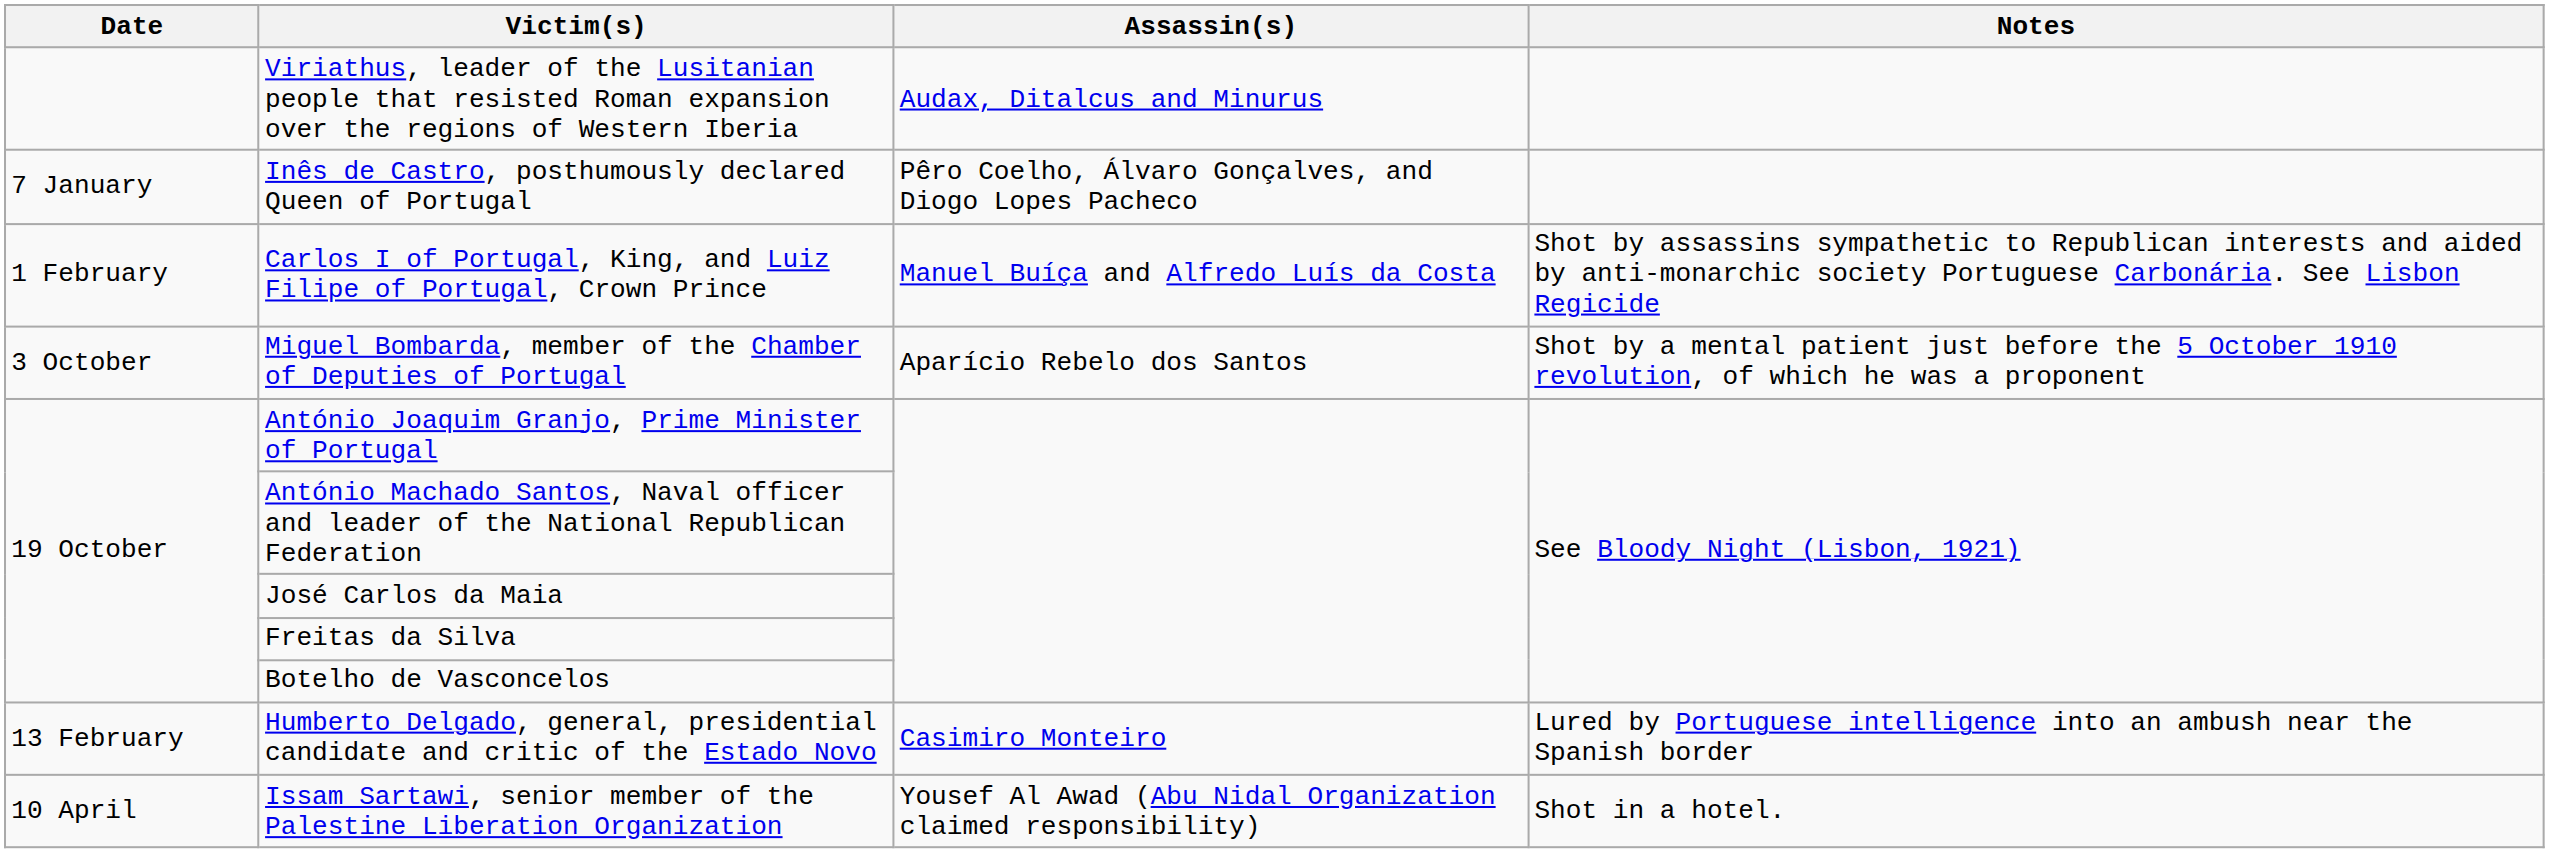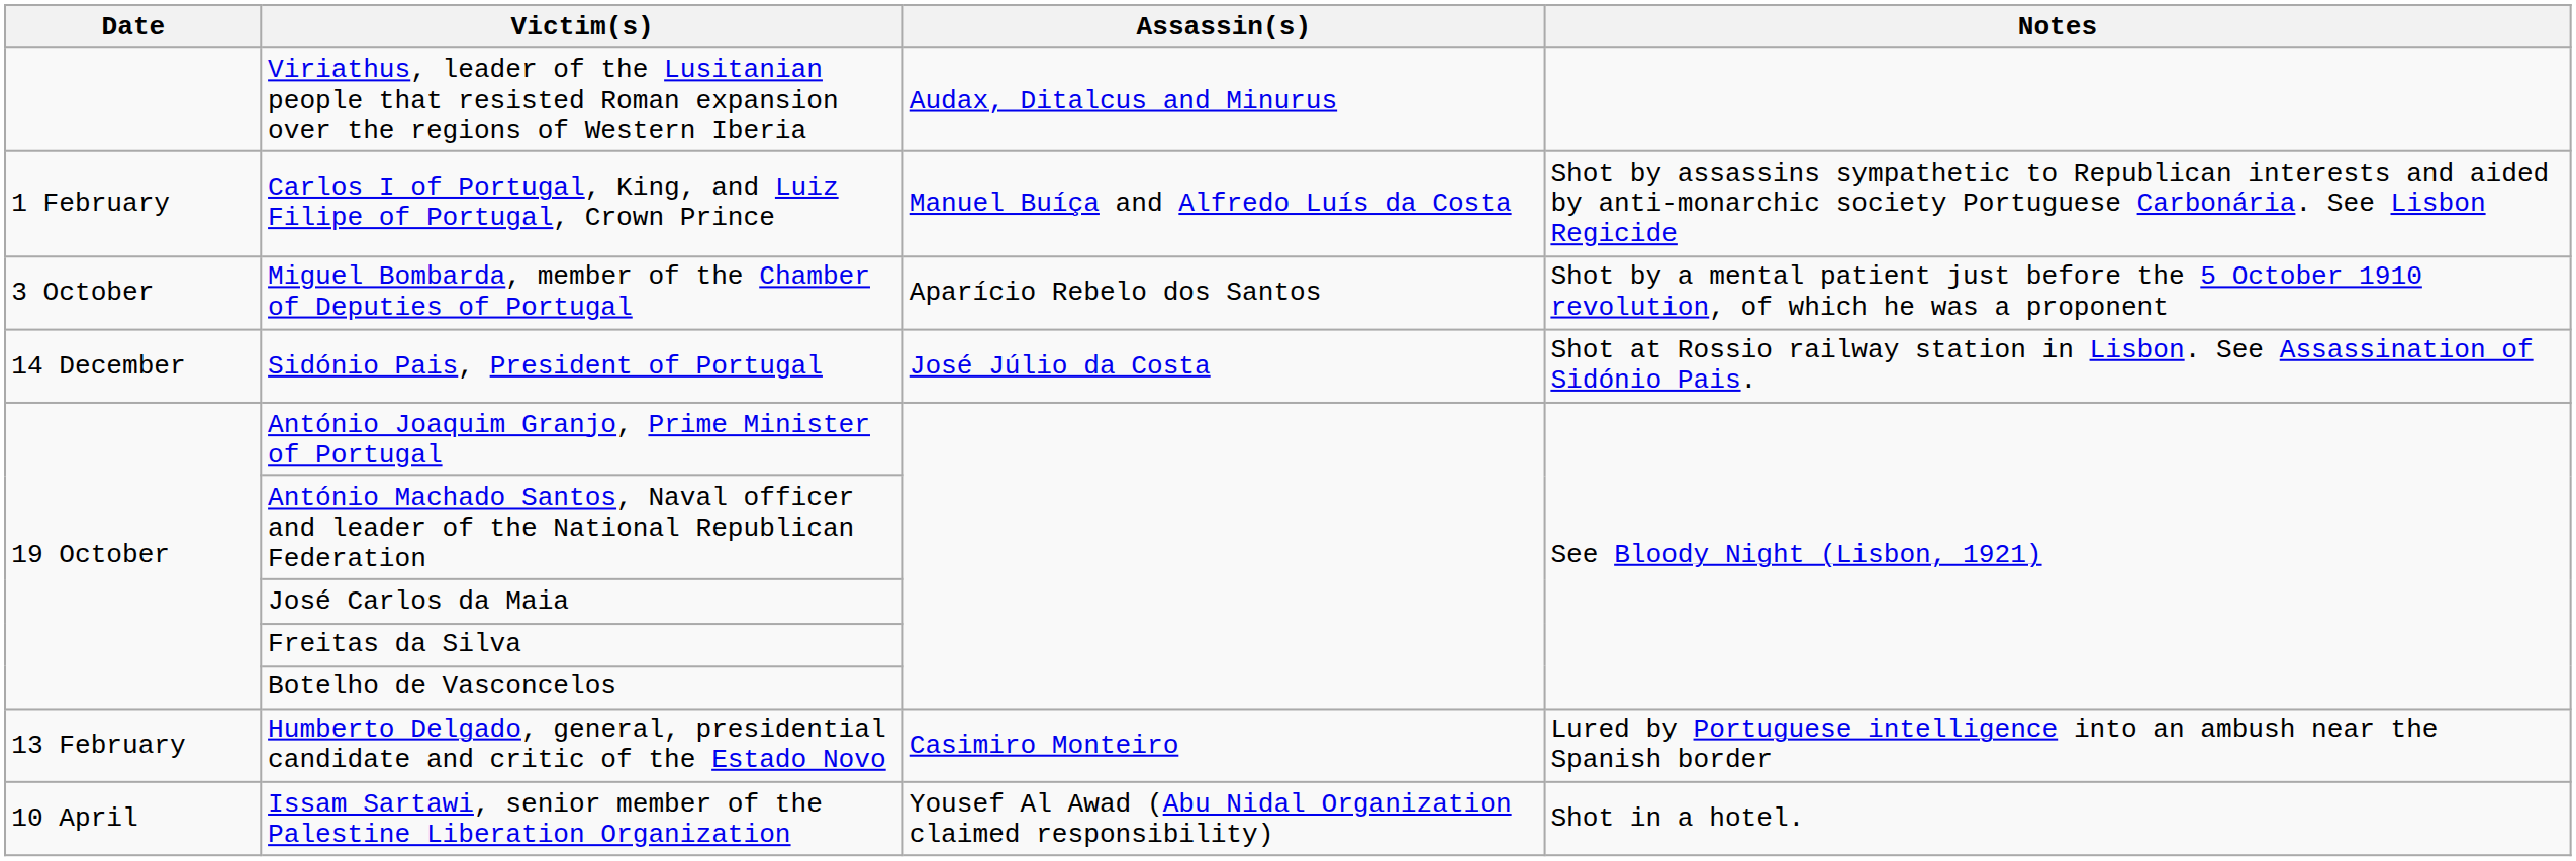- row: 7 January | Inês de Castro, posthumously declared Queen of Portugal | Pêro Coelho, Álvaro Gonçalves, and Diogo Lopes Pacheco
+ row: 14 December | Sidónio Pais, President of Portugal | José Júlio da Costa | Shot at Rossio railway station in Lisbon. See Assassination of Sidónio Pais.
